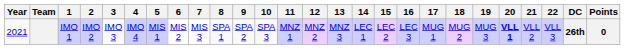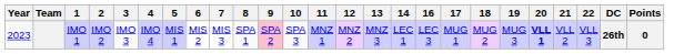- column: 15 | LEC 2
IMO 1 | Year: 2021 -> 2023
IMO 1 | 9: no background -> pink background
